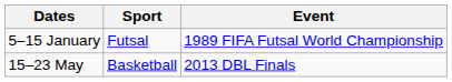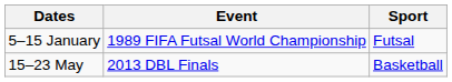columns swapped: Event <-> Sport
